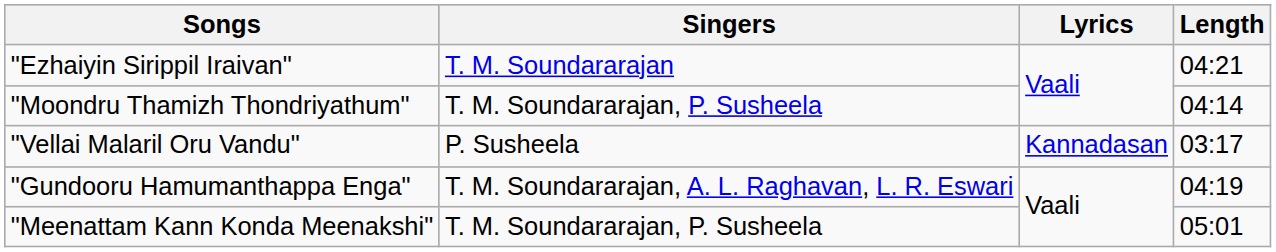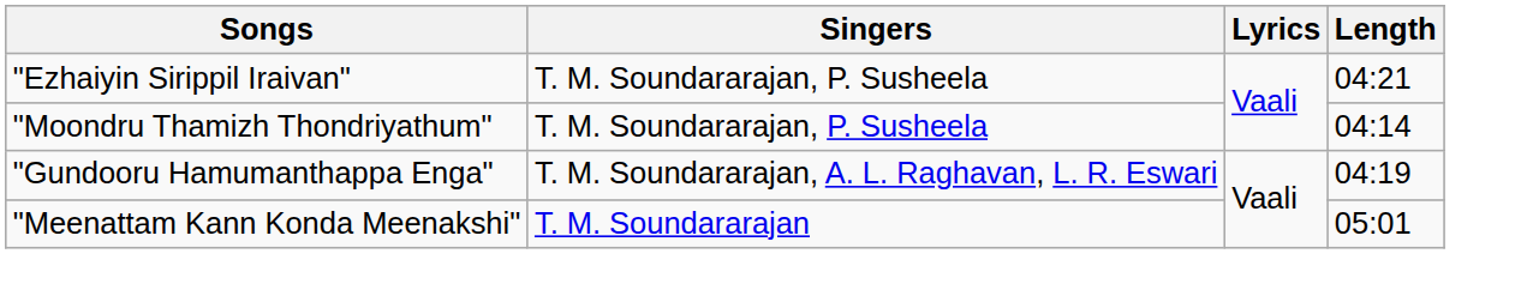"Ezhaiyin Sirippil Iraivan" | Singers: T. M. Soundararajan -> T. M. Soundararajan, P. Susheela
- row: "Vellai Malaril Oru Vandu" | P. Susheela | Kannadasan | 03:17
"Meenattam Kann Konda Meenakshi" | Singers: T. M. Soundararajan, P. Susheela -> T. M. Soundararajan
